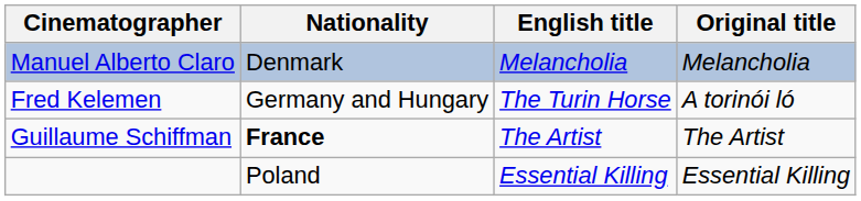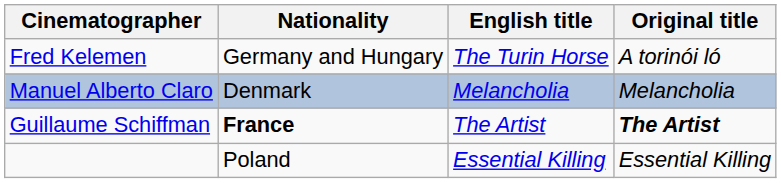rows swapped: Manuel Alberto Claro <-> Fred Kelemen
Guillaume Schiffman | Original title: normal -> bold
